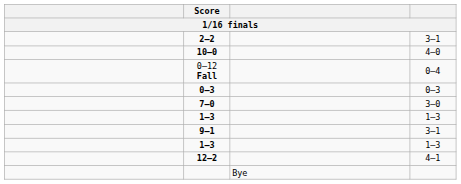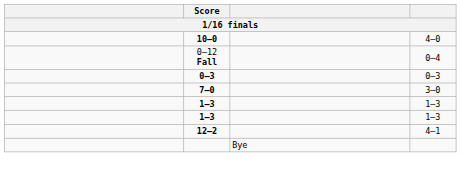- row: 2–2 | 3–1
- row: 9–1 | 3–1
